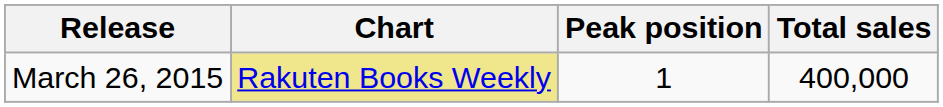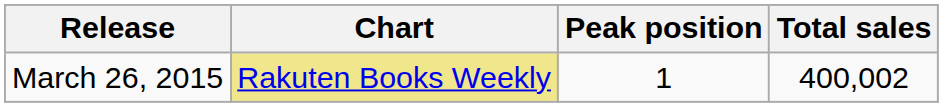March 26, 2015 | Total sales: 400,000 -> 400,002
